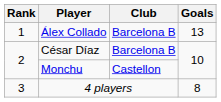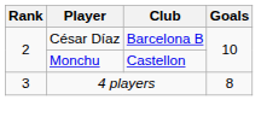- row: 1 | Álex Collado | Barcelona B | 13
